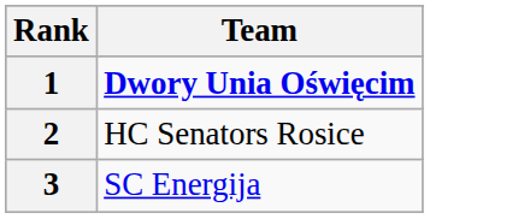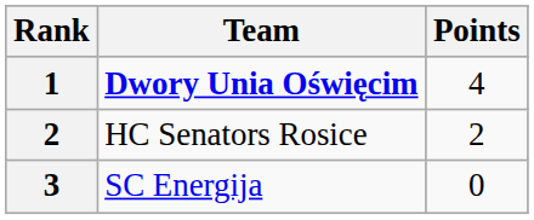+ column: Points | 4 | 2 | 0
